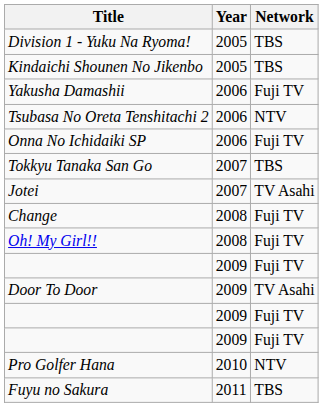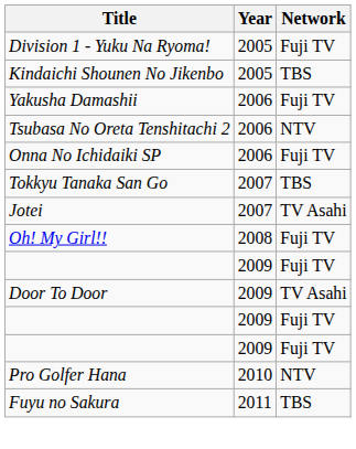Division 1 - Yuku Na Ryoma! | Network: TBS -> Fuji TV
- row: Change | 2008 | Fuji TV
